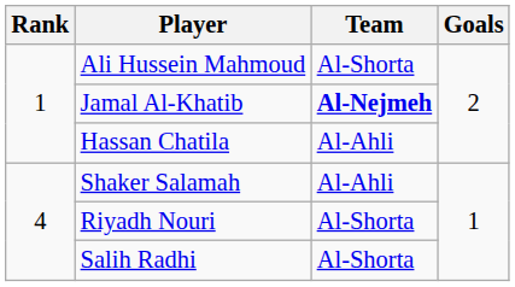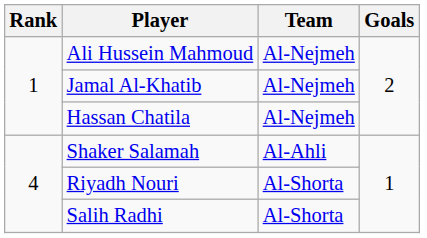Ali Hussein Mahmoud | Team: Al-Shorta -> Al-Nejmeh
Jamal Al-Khatib | Team: bold -> normal
Hassan Chatila | Team: Al-Ahli -> Al-Nejmeh
